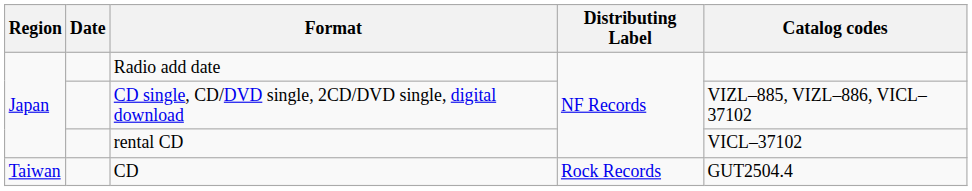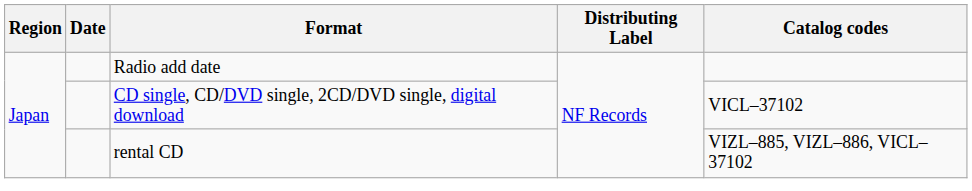CD single, CD/DVD single, 2CD/DVD single, digital download | Catalog codes: VIZL–885, VIZL–886, VICL–37102 -> VICL–37102
rental CD | Catalog codes: VICL–37102 -> VIZL–885, VIZL–886, VICL–37102
- row: Taiwan | CD | Rock Records | GUT2504.4
